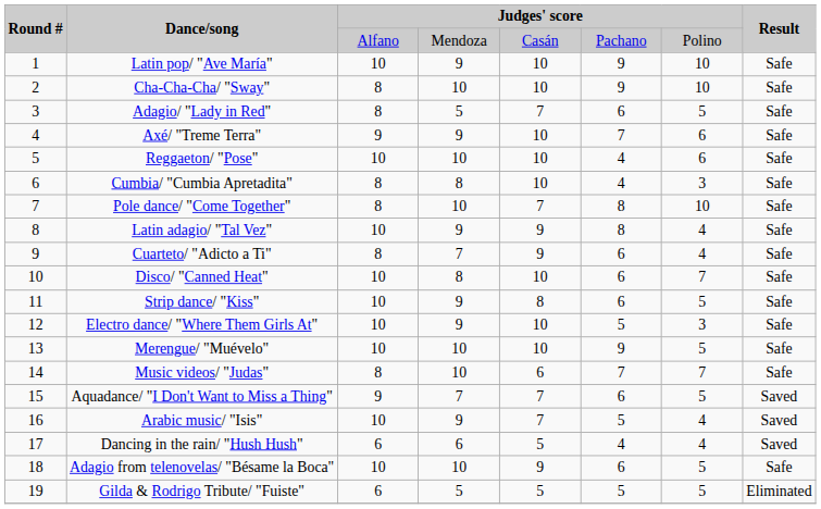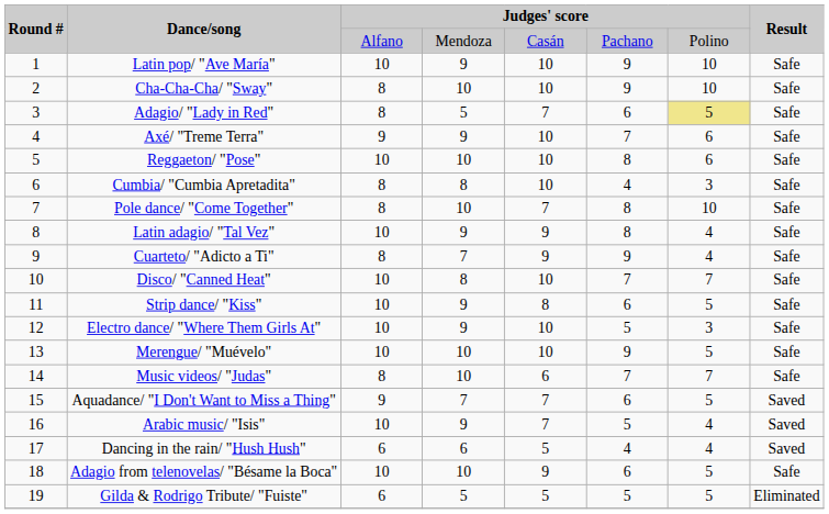Adagio/ "Lady in Red" | column 7: no background -> khaki background
Reggaeton/ "Pose" | column 6: 4 -> 8
Cuarteto/ "Adicto a Ti" | column 6: 6 -> 9
Disco/ "Canned Heat" | column 6: 6 -> 7
